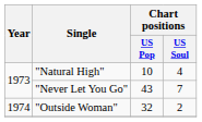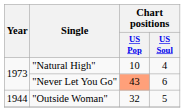"Never Let You Go" | Chart positions / US Pop: no background -> lightsalmon background
"Never Let You Go" | Chart positions / US Soul: 7 -> 6
"Outside Woman" | Year: 1974 -> 1944
"Outside Woman" | Chart positions / US Soul: 2 -> 5
